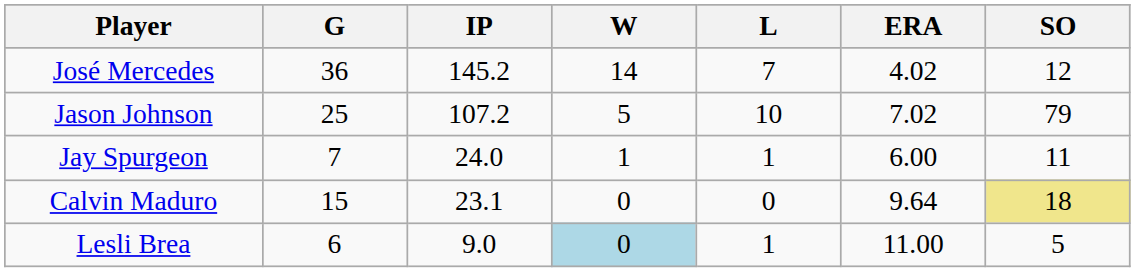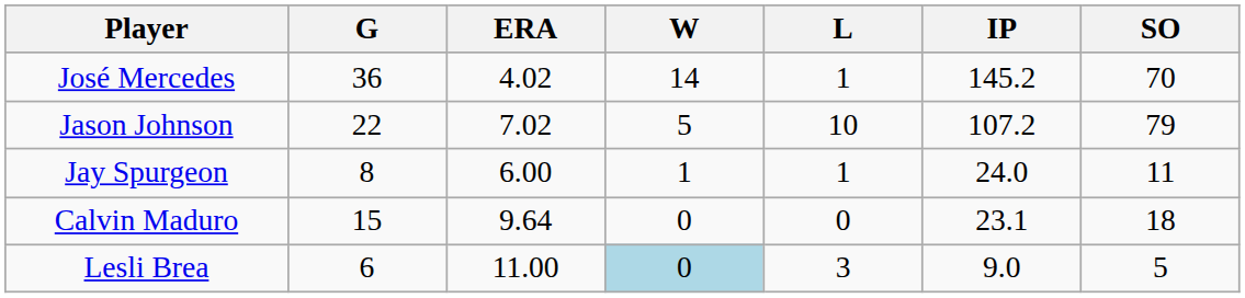columns swapped: IP <-> ERA
José Mercedes | L: 7 -> 1
José Mercedes | SO: 12 -> 70
Jason Johnson | G: 25 -> 22
Jay Spurgeon | G: 7 -> 8
Calvin Maduro | SO: khaki background -> no background
Lesli Brea | L: 1 -> 3
